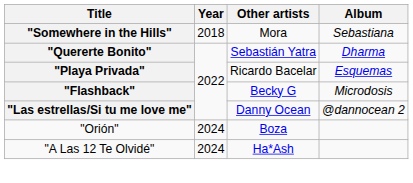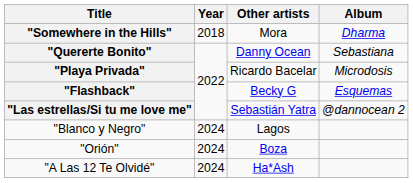"Somewhere in the Hills" | Album: Sebastiana -> Dharma
"Quererte Bonito" | Other artists: Sebastián Yatra -> Danny Ocean
"Quererte Bonito" | Album: Dharma -> Sebastiana
"Playa Privada" | Album: Esquemas -> Microdosis
"Flashback" | Album: Microdosis -> Esquemas
"Las estrellas/Si tu me love me" | Other artists: Danny Ocean -> Sebastián Yatra
+ row: "Blanco y Negro" | 2024 | Lagos
